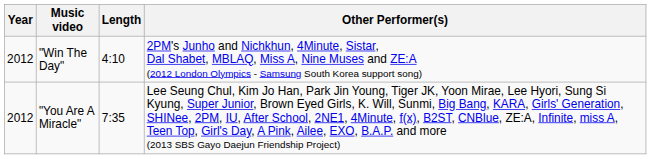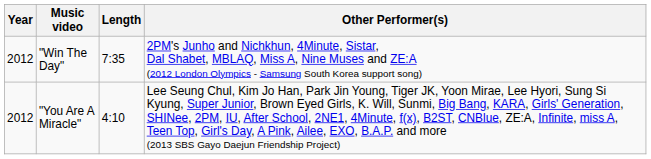"Win The Day" | Length: 4:10 -> 7:35
"You Are A Miracle" | Length: 7:35 -> 4:10
